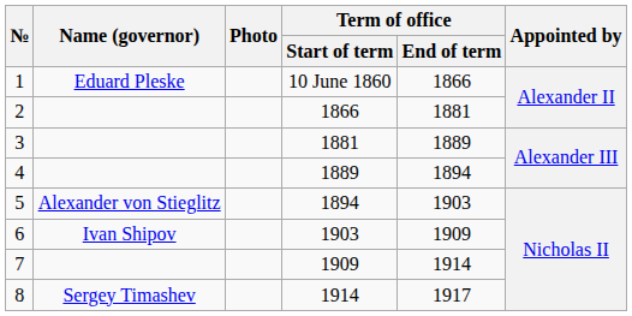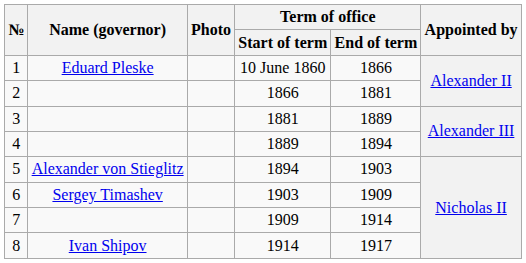6 | Name (governor): Ivan Shipov -> Sergey Timashev
8 | Name (governor): Sergey Timashev -> Ivan Shipov
